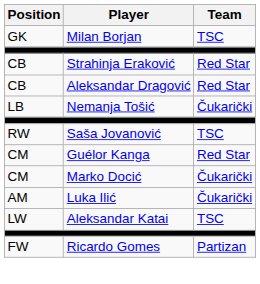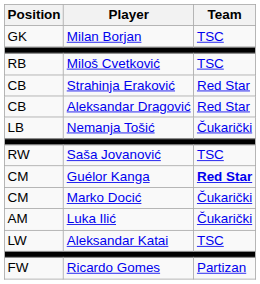+ row: RB | Miloš Cvetković | TSC
Guélor Kanga | Team: normal -> bold
